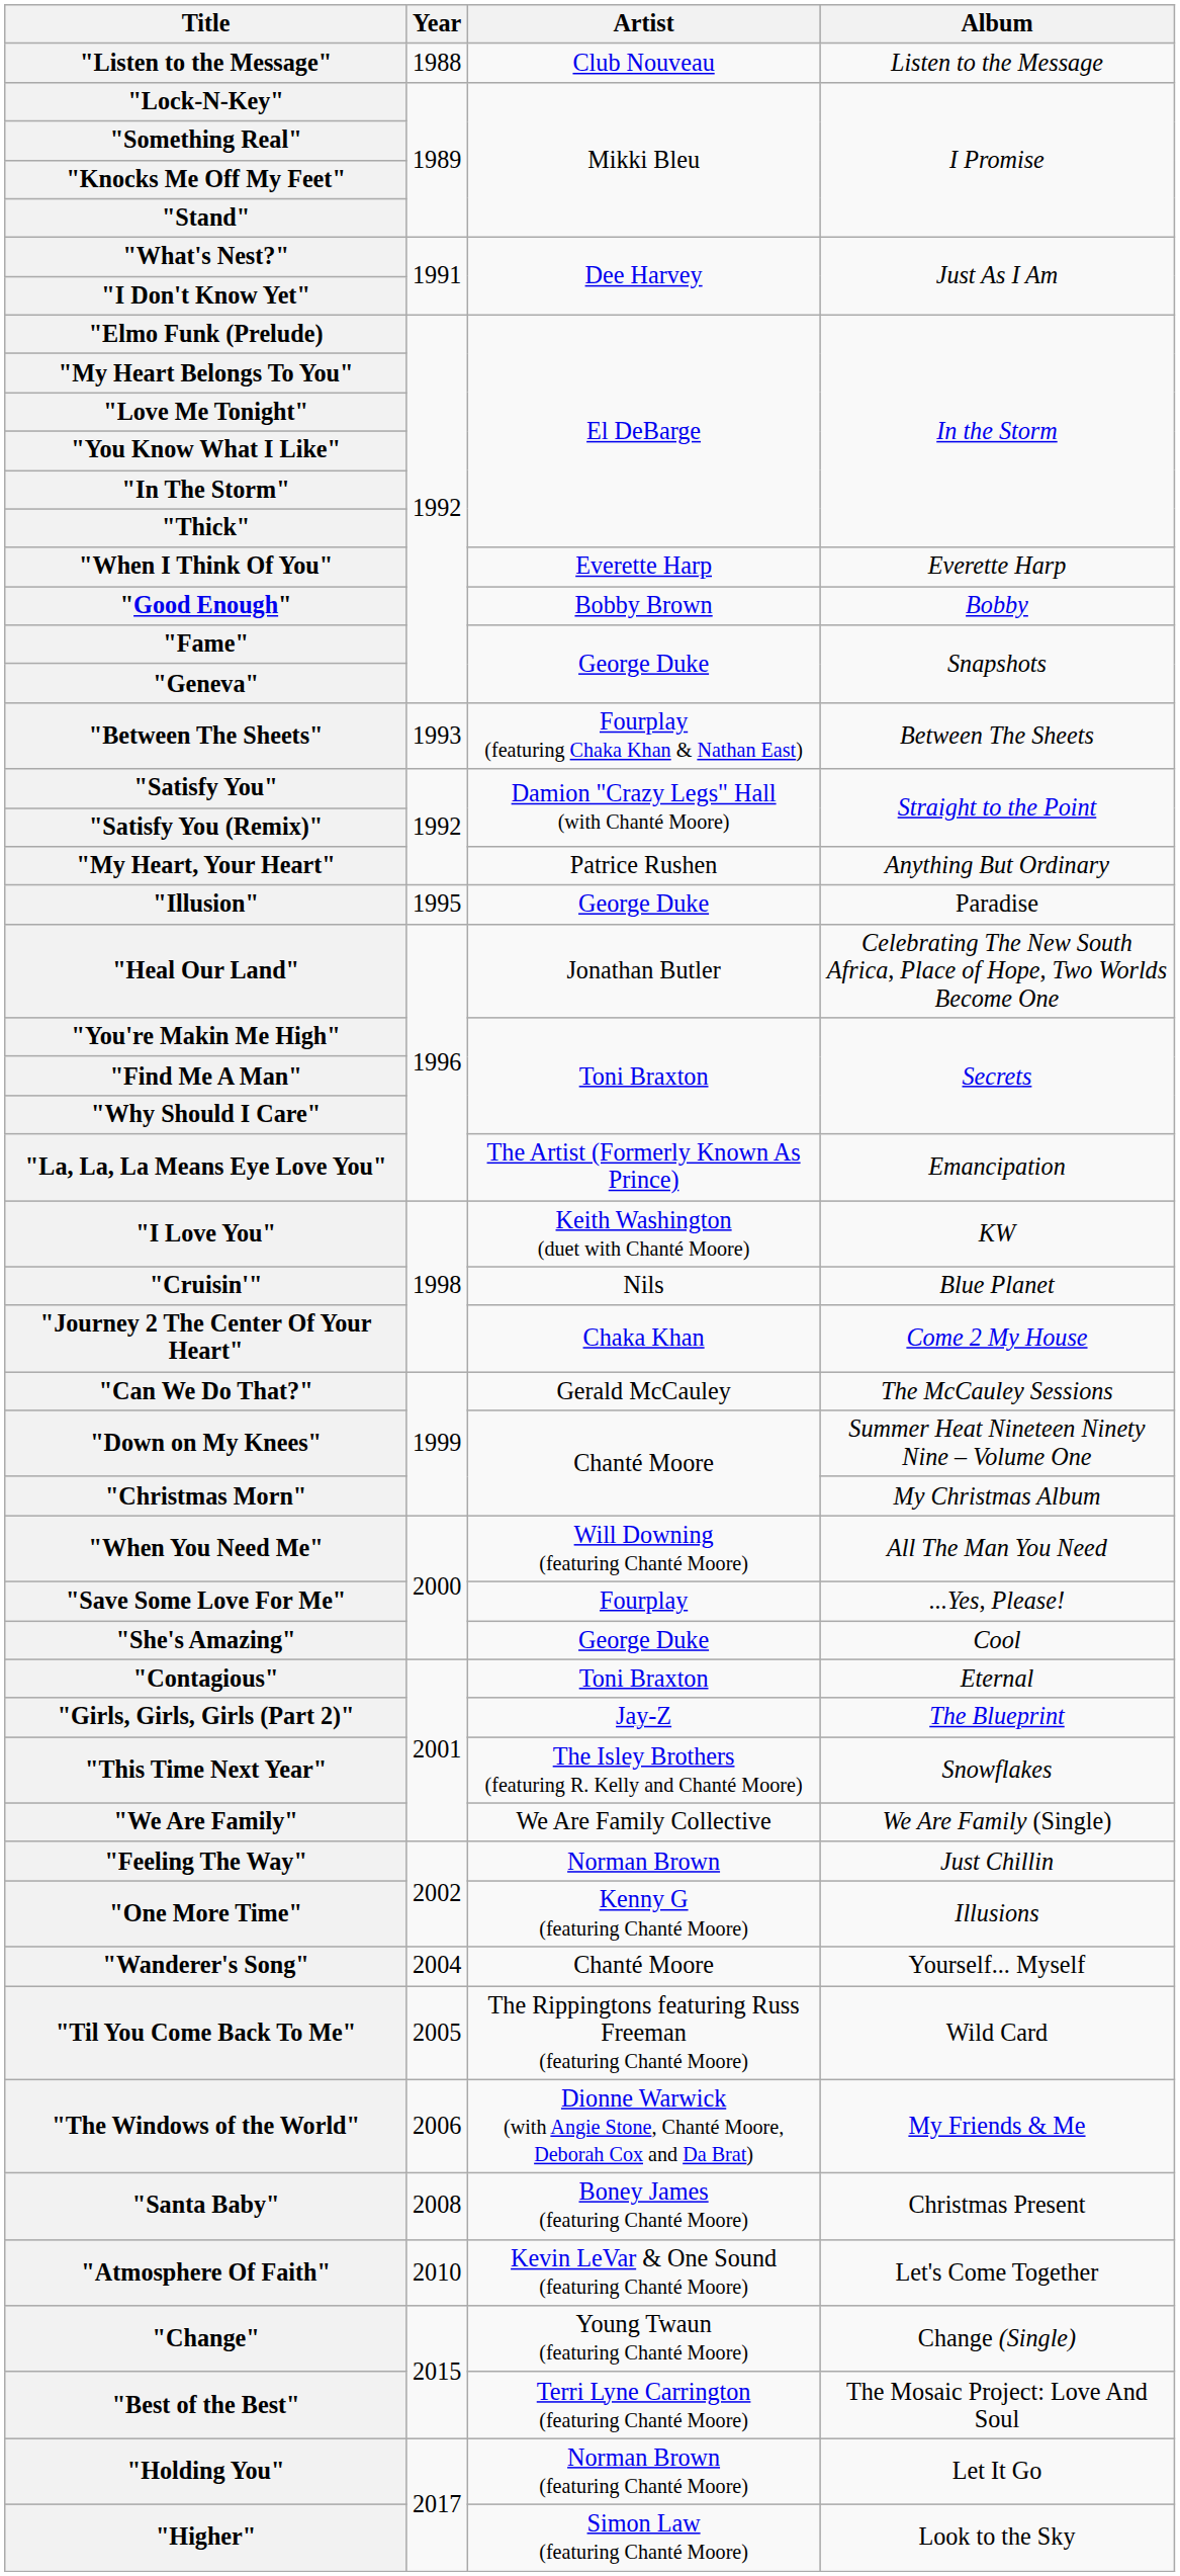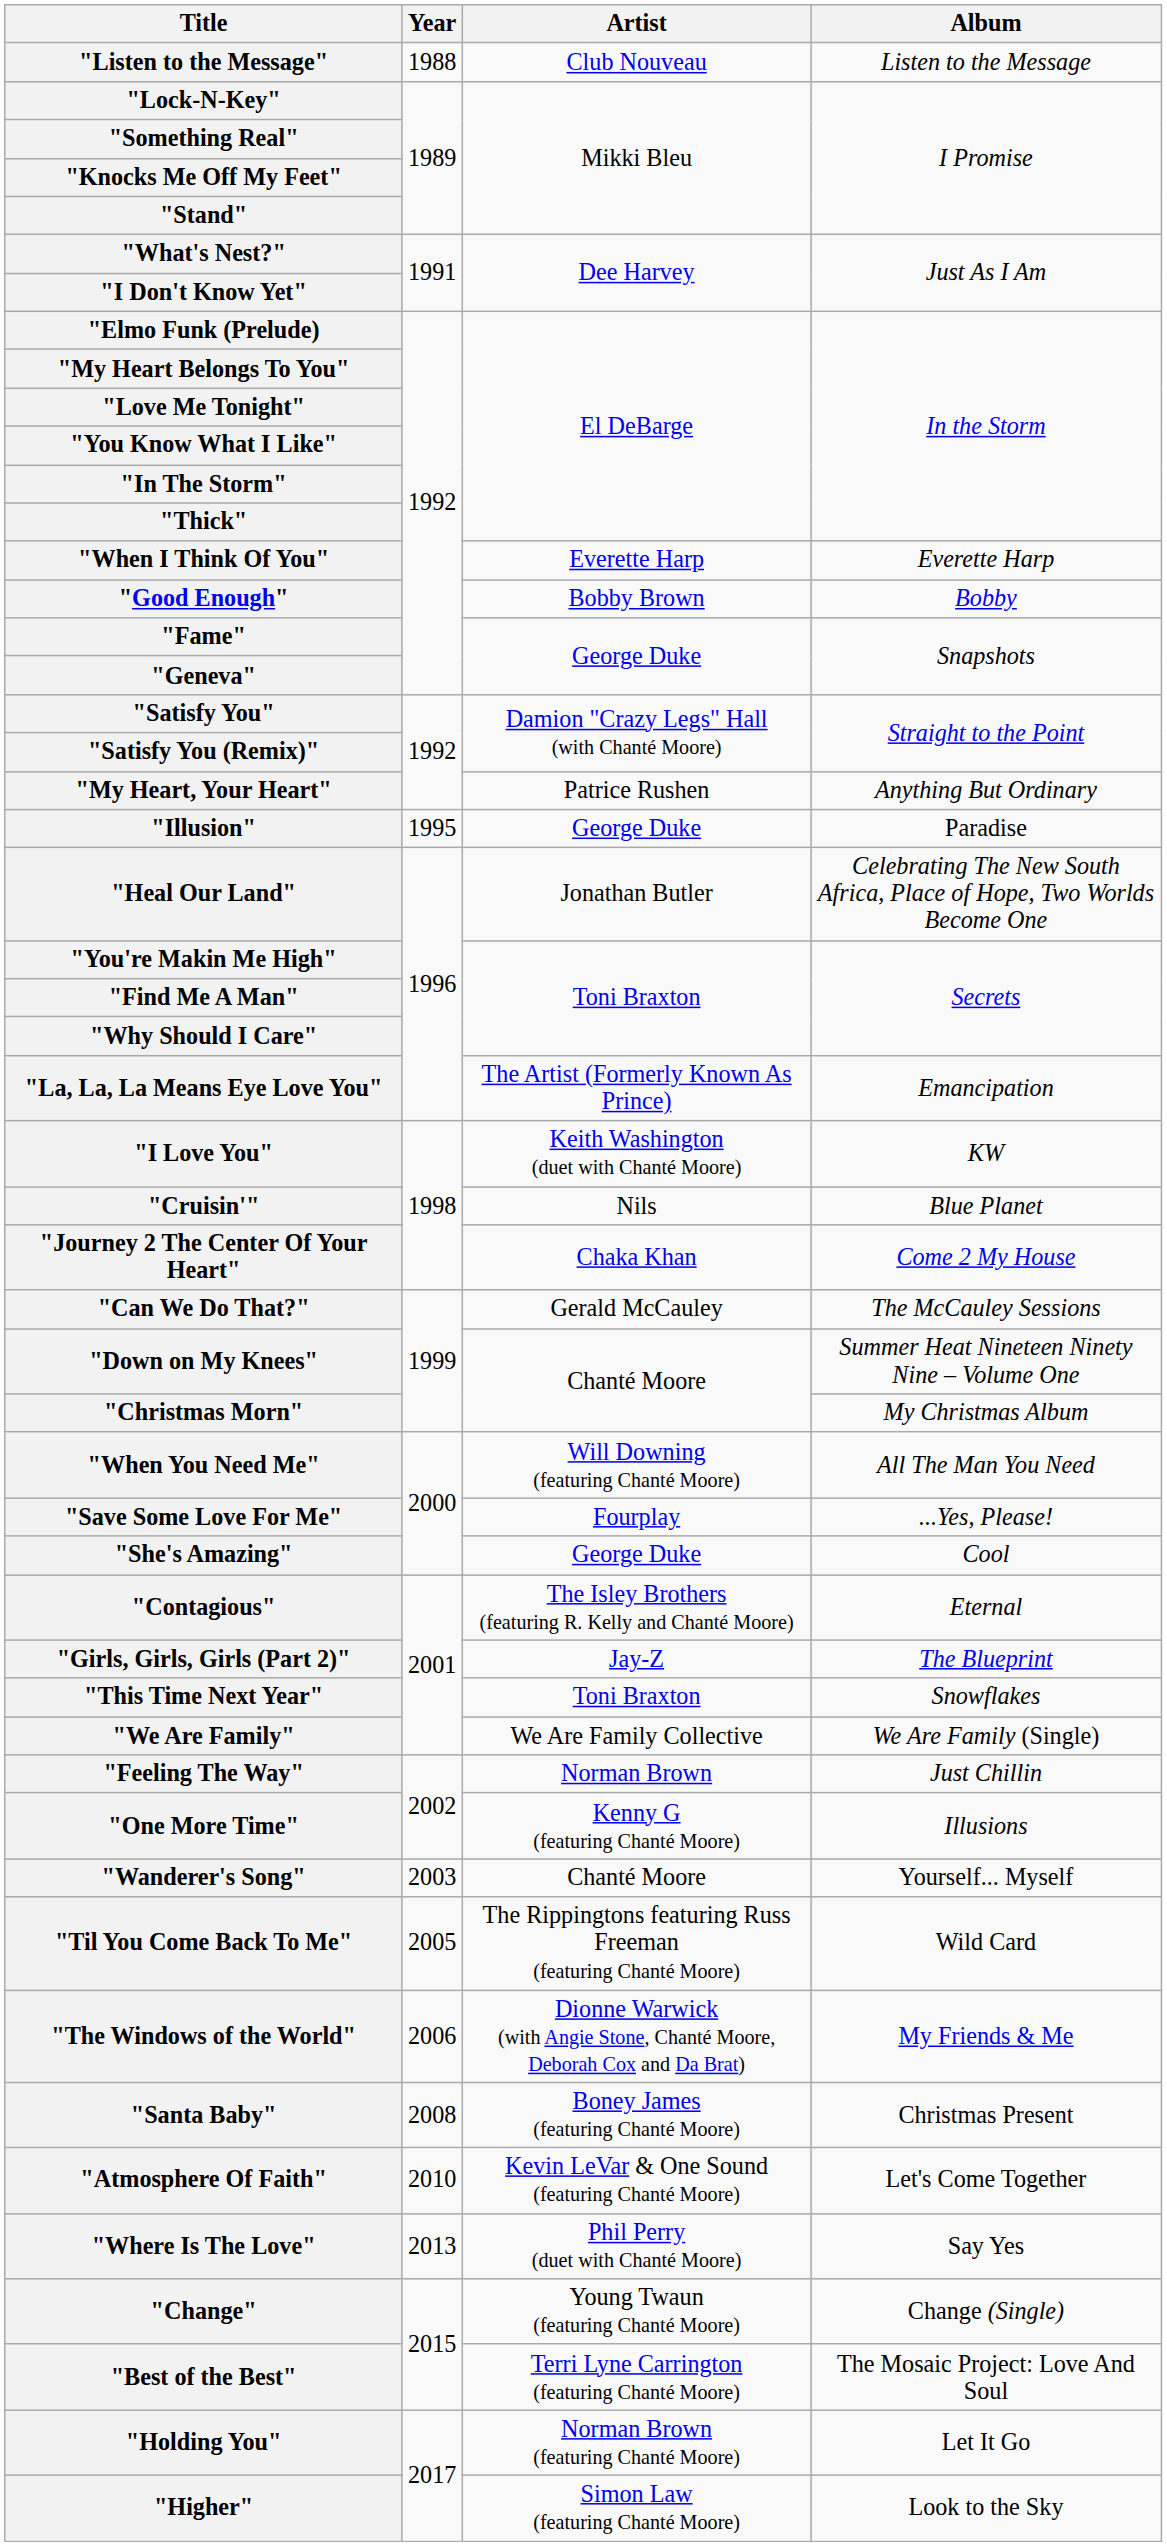- row: "Between The Sheets" | 1993 | Fourplay (featuring Chaka Khan & Nathan East) | Between The Sheets
"Contagious" | Artist: Toni Braxton -> The Isley Brothers (featuring R. Kelly and Chanté Moore)
"This Time Next Year" | Artist: The Isley Brothers (featuring R. Kelly and Chanté Moore) -> Toni Braxton
"Wanderer's Song" | Year: 2004 -> 2003
+ row: "Where Is The Love" | 2013 | Phil Perry (duet with Chanté Moore) | Say Yes
